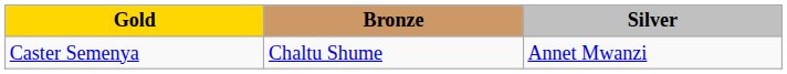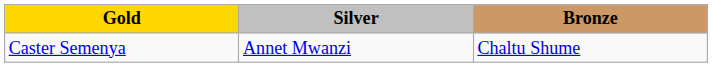columns swapped: Silver <-> Bronze
